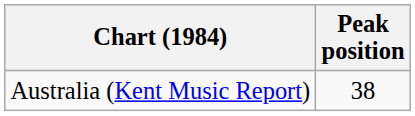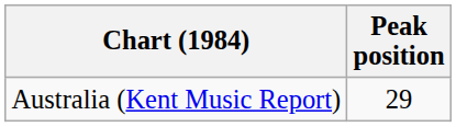Australia (Kent Music Report) | Peak position: 38 -> 29
